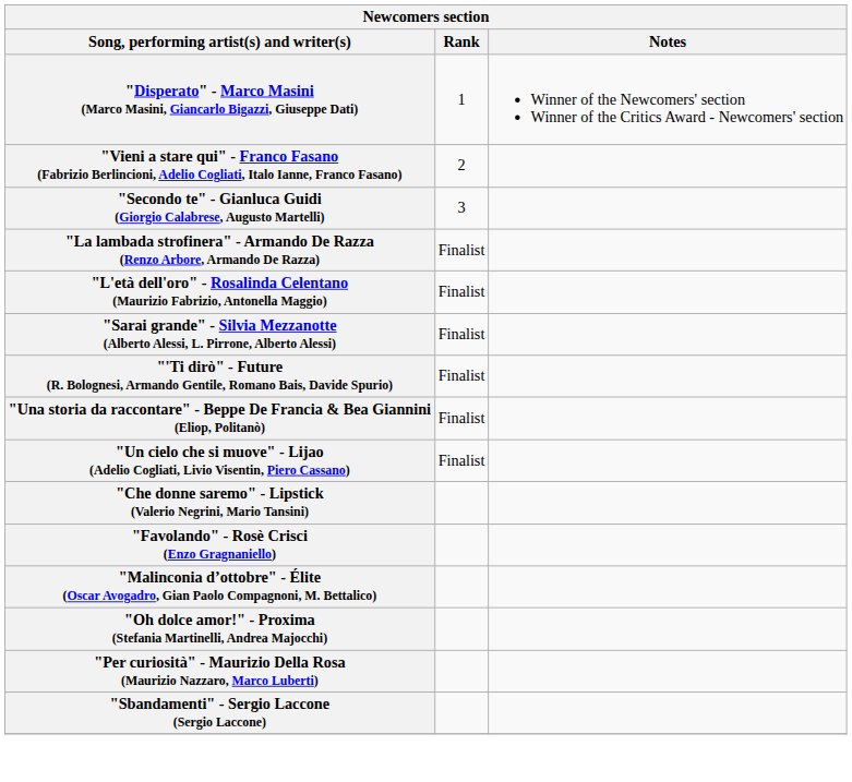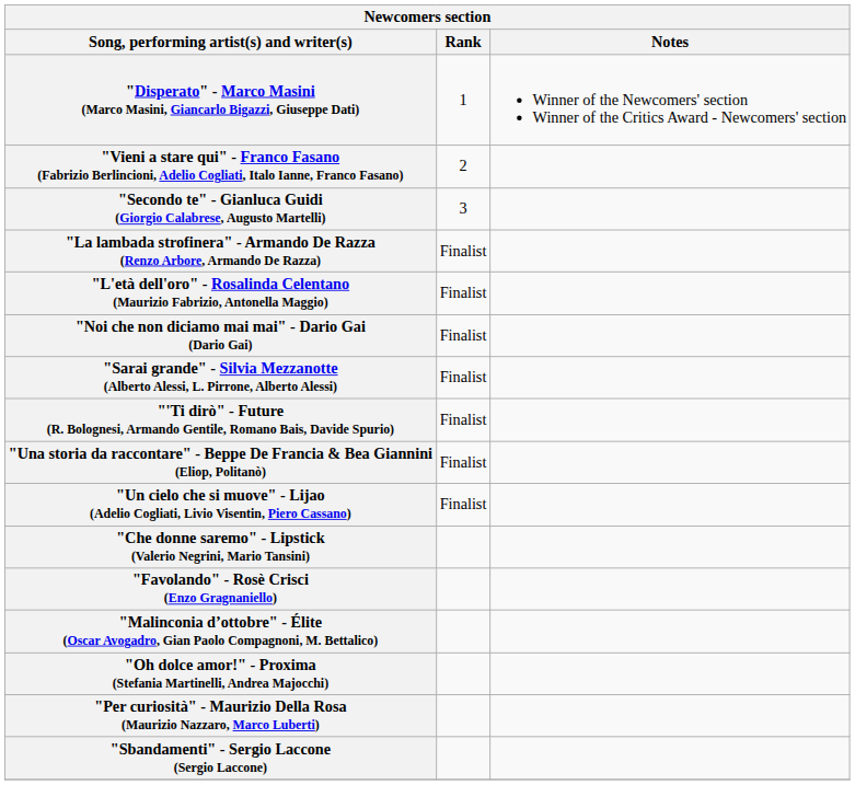+ row: "Noi che non diciamo mai mai" - Dario Gai (Dario Gai) | Finalist
